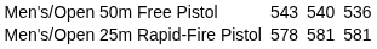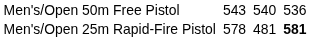Men's/Open 25m Rapid-Fire Pistol | column 5: 581 -> 481
Men's/Open 25m Rapid-Fire Pistol | column 7: normal -> bold
